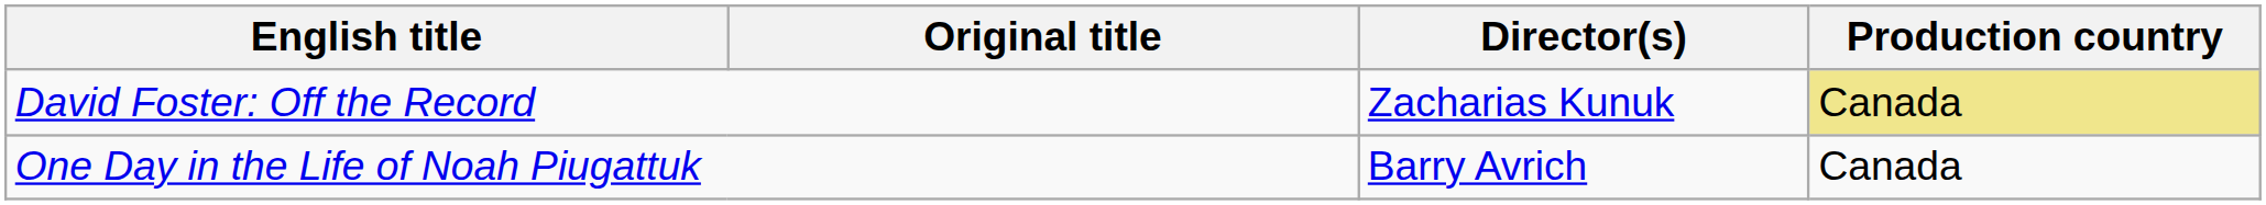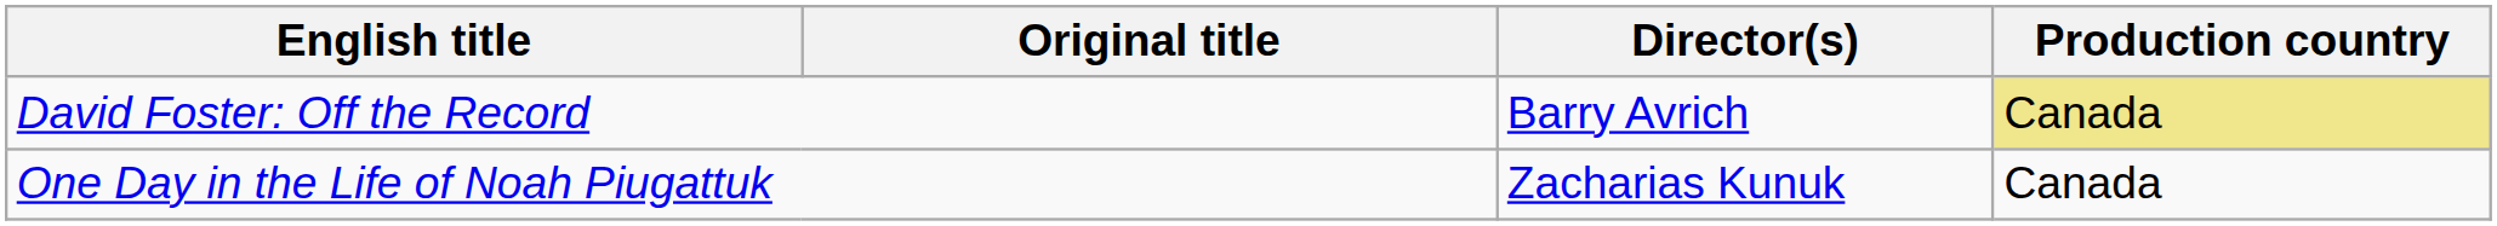David Foster: Off the Record | Director(s): Zacharias Kunuk -> Barry Avrich
One Day in the Life of Noah Piugattuk | Director(s): Barry Avrich -> Zacharias Kunuk
